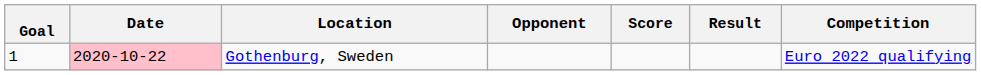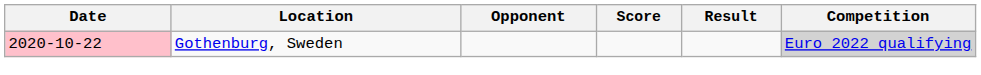- column: Goal | 1
Gothenburg, Sweden | Competition: no background -> lightgrey background
